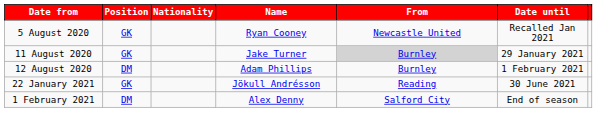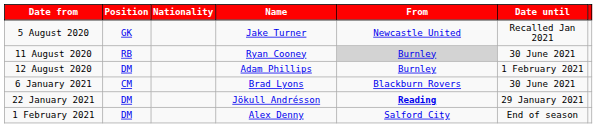5 August 2020 | Name: Ryan Cooney -> Jake Turner
11 August 2020 | Position: GK -> RB
11 August 2020 | Name: Jake Turner -> Ryan Cooney
11 August 2020 | Date until: 29 January 2021 -> 30 June 2021
+ row: 6 January 2021 | CM | Brad Lyons | Blackburn Rovers | 30 June 2021
22 January 2021 | Position: GK -> DM
22 January 2021 | From: normal -> bold
22 January 2021 | Date until: 30 June 2021 -> 29 January 2021
